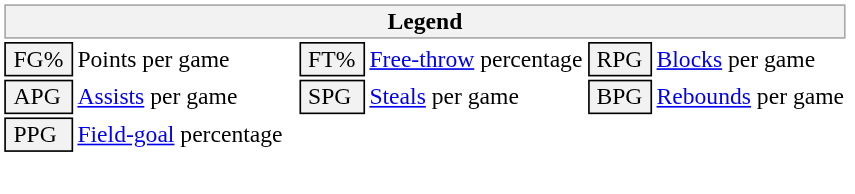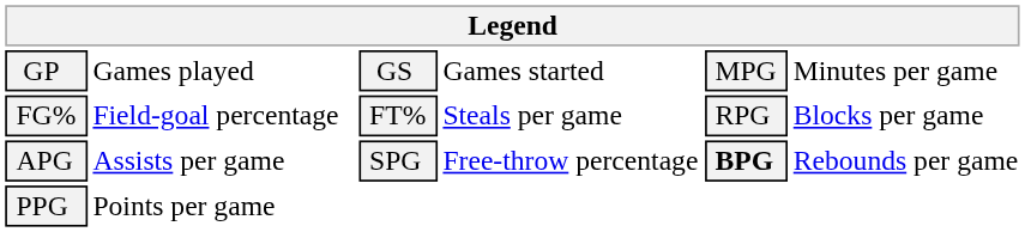+ row: GP | Games played | GS | Games started | MPG | Minutes per game
FG% | column 2: Points per game -> Field-goal percentage
FG% | column 4: Free-throw percentage -> Steals per game
APG | column 4: Steals per game -> Free-throw percentage
APG | column 5: normal -> bold
PPG | column 2: Field-goal percentage -> Points per game
